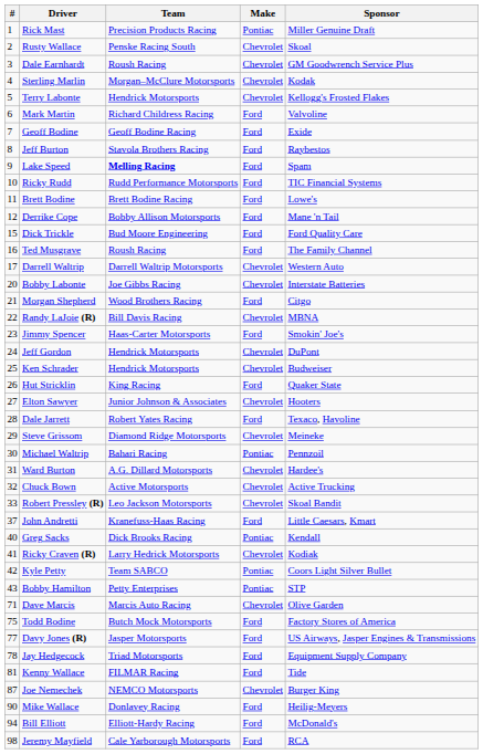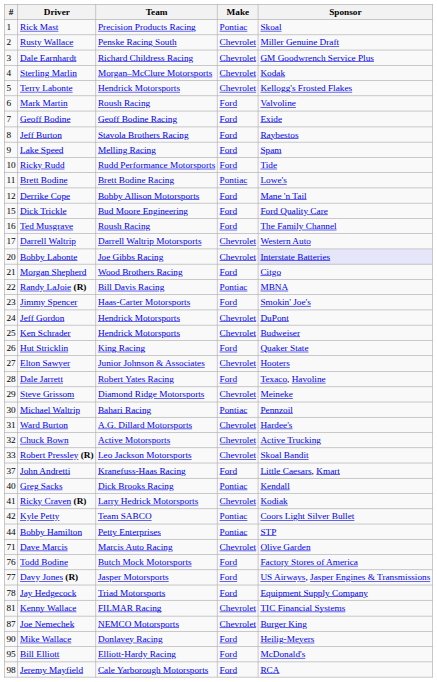Rick Mast | Sponsor: Miller Genuine Draft -> Skoal
Rusty Wallace | Sponsor: Skoal -> Miller Genuine Draft
Dale Earnhardt | Team: Roush Racing -> Richard Childress Racing
Mark Martin | Team: Richard Childress Racing -> Roush Racing
Lake Speed | Team: bold -> normal
Ricky Rudd | Sponsor: TIC Financial Systems -> Tide
Brett Bodine | Make: Ford -> Pontiac
Bobby Labonte | Sponsor: no background -> lavender background
Randy LaJoie (R) | Make: Chevrolet -> Pontiac
Bobby Hamilton | #: 43 -> 44
Todd Bodine | #: 75 -> 76
Kenny Wallace | Make: Ford -> Chevrolet
Kenny Wallace | Sponsor: Tide -> TIC Financial Systems
Bill Elliott | #: 94 -> 95
